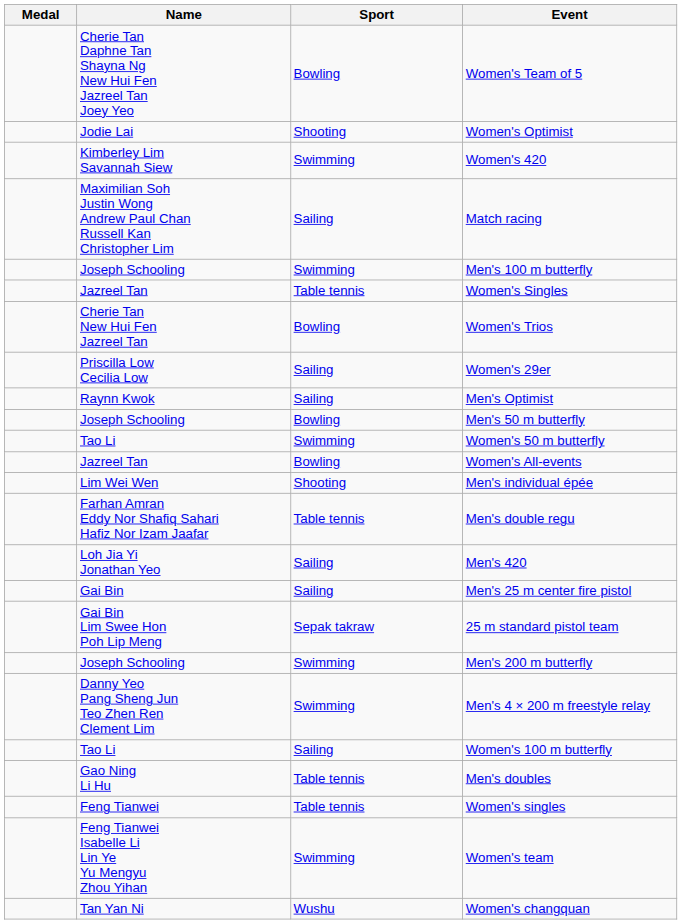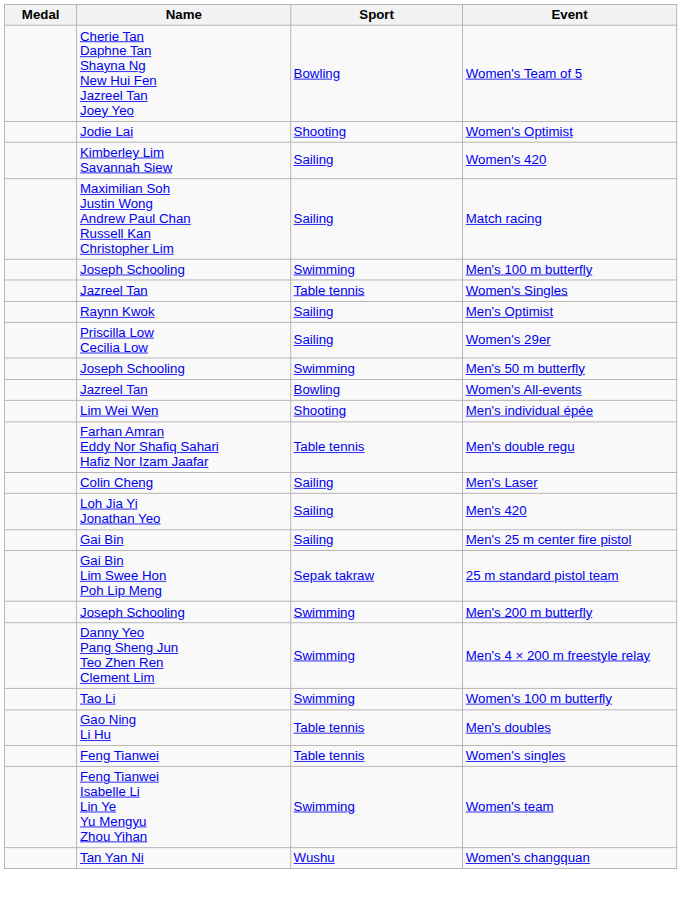Women's 420 | Sport: Swimming -> Sailing
- row: Cherie Tan New Hui Fen Jazreel Tan | Bowling | Women's Trios
rows swapped: Men's Optimist <-> Women's 29er
Men's 50 m butterfly | Sport: Bowling -> Swimming
- row: Tao Li | Swimming | Women's 50 m butterfly
+ row: Colin Cheng | Sailing | Men's Laser
Women's 100 m butterfly | Sport: Sailing -> Swimming
